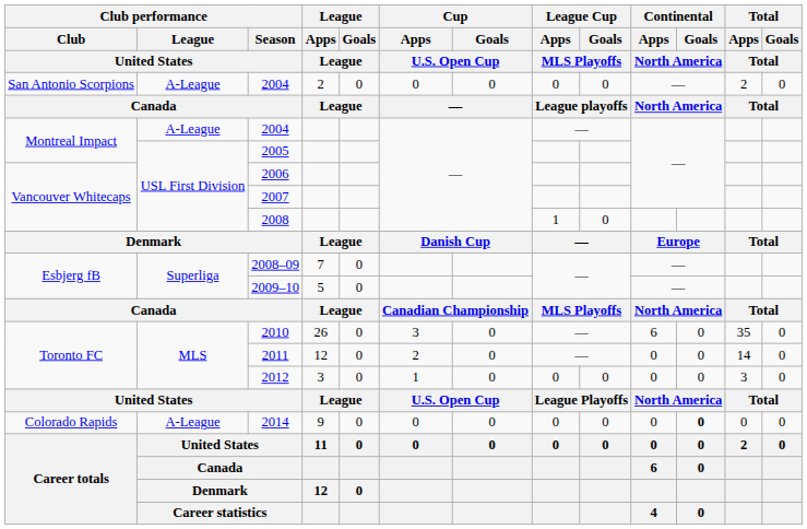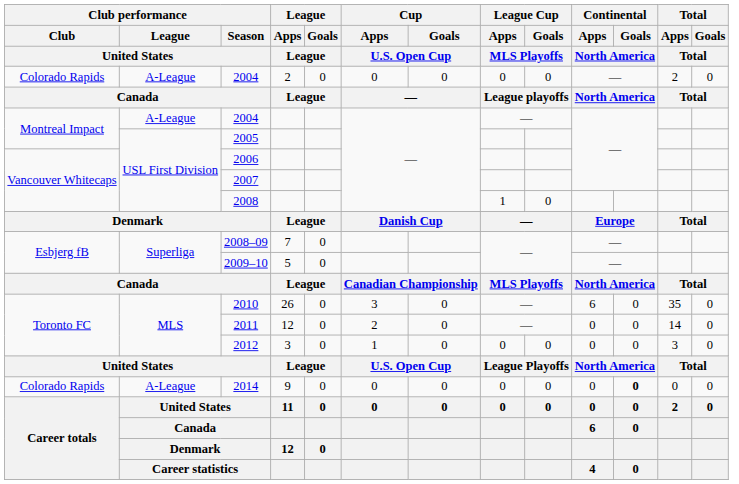2004 / 2 | Club performance / Club / United States: San Antonio Scorpions -> Colorado Rapids
